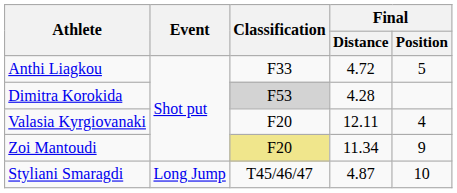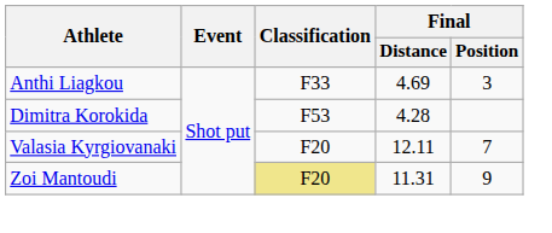Anthi Liagkou | Final / Distance: 4.72 -> 4.69
Anthi Liagkou | Final / Position: 5 -> 3
Dimitra Korokida | Classification: lightgrey background -> no background
Valasia Kyrgiovanaki | Final / Position: 4 -> 7
Zoi Mantoudi | Final / Distance: 11.34 -> 11.31
- row: Styliani Smaragdi | Long Jump | T45/46/47 | 4.87 | 10
